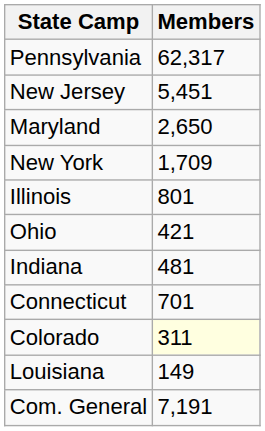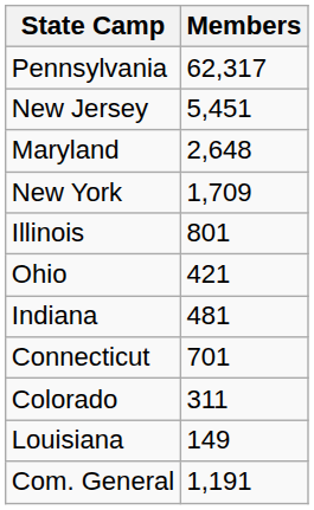Maryland | Members: 2,650 -> 2,648
Colorado | Members: lightyellow background -> no background
Com. General | Members: 7,191 -> 1,191
